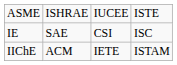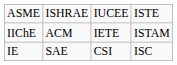rows swapped: IE <-> IIChE
